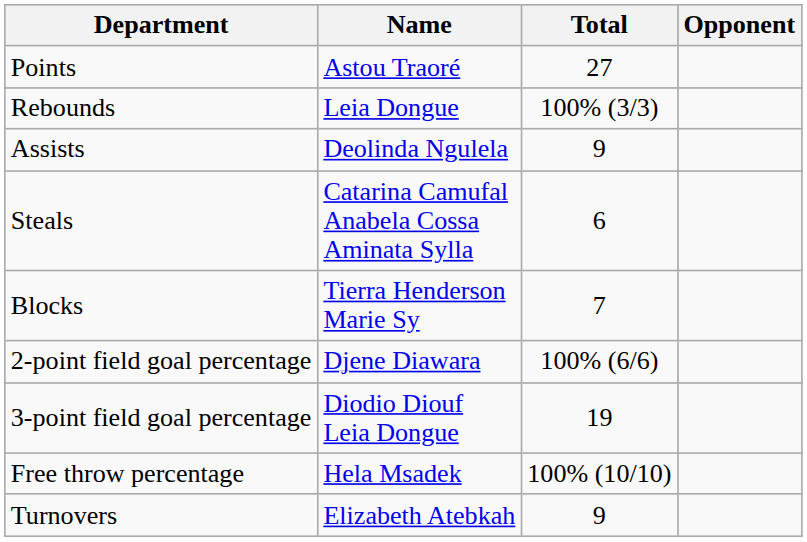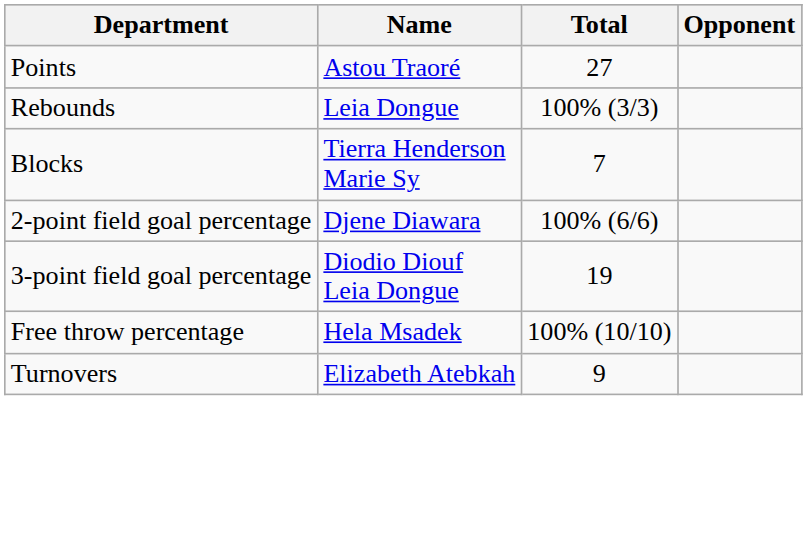- row: Assists | Deolinda Ngulela | 9
- row: Steals | Catarina Camufal Anabela Cossa Aminata Sylla | 6
